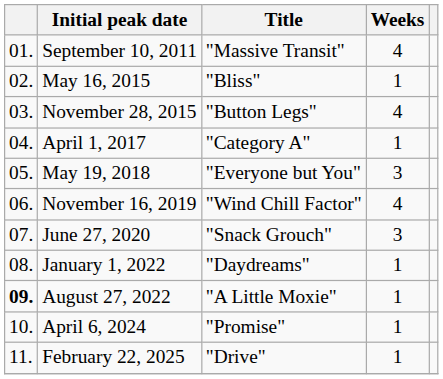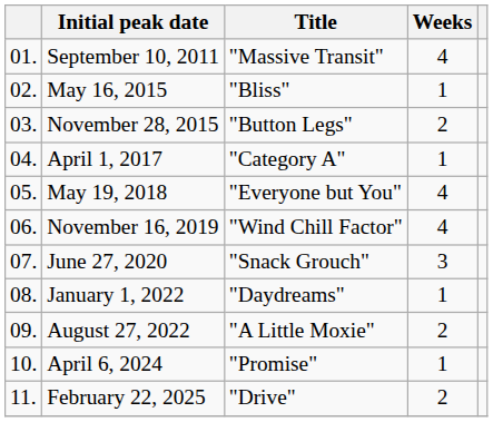November 28, 2015 | Weeks: 4 -> 2
May 19, 2018 | Weeks: 3 -> 4
August 27, 2022 | column 1: bold -> normal
August 27, 2022 | Weeks: 1 -> 2
February 22, 2025 | Weeks: 1 -> 2
